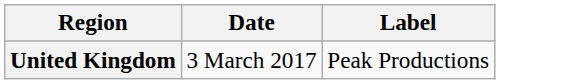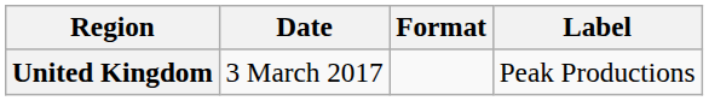+ column: Format
